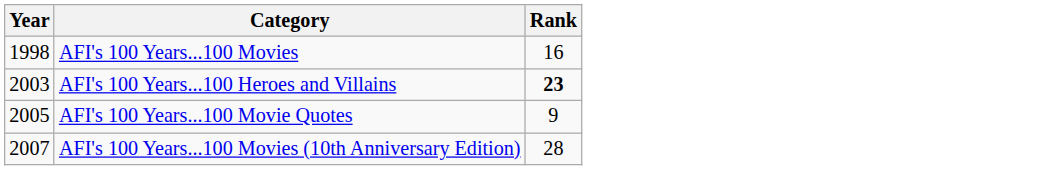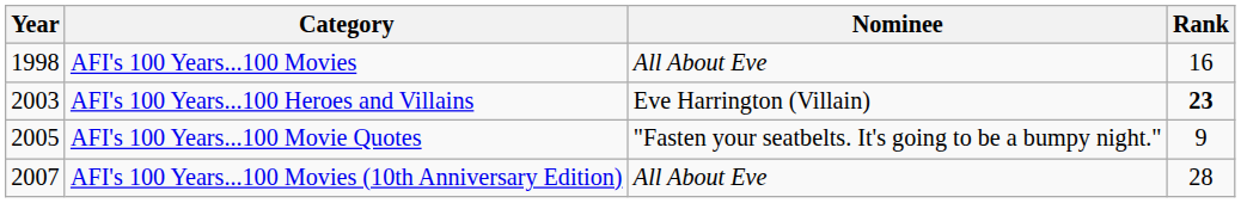+ column: Nominee | All About Eve | Eve Harrington (Villain) | "Fasten your seatbelts. It's going to be a bumpy night." | All About Eve
